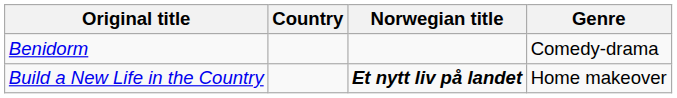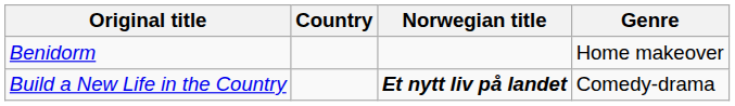Benidorm | Genre: Comedy-drama -> Home makeover
Build a New Life in the Country | Genre: Home makeover -> Comedy-drama
